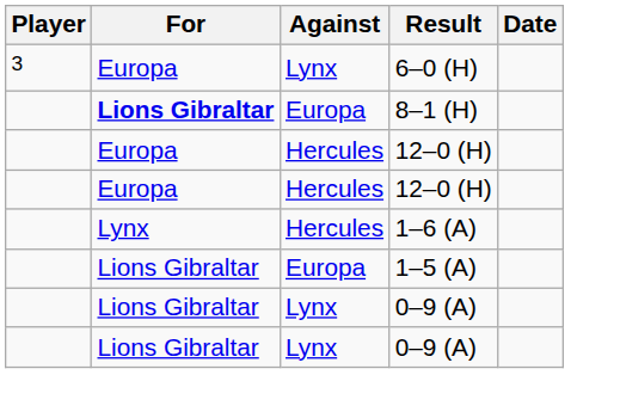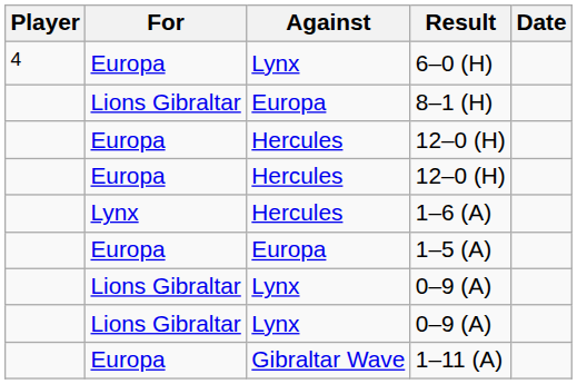6–0 (H) | Player: 3 -> 4
8–1 (H) | For: bold -> normal
1–5 (A) | For: Lions Gibraltar -> Europa
+ row: Europa | Gibraltar Wave | 1–11 (A)
